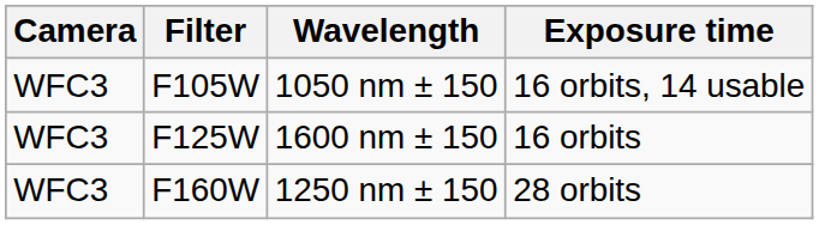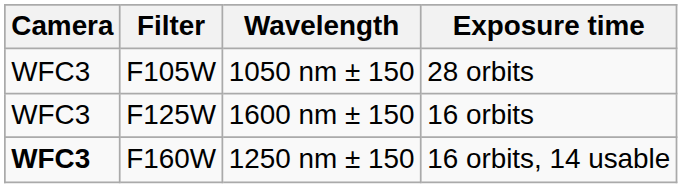F105W | Exposure time: 16 orbits, 14 usable -> 28 orbits
F160W | Camera: normal -> bold
F160W | Exposure time: 28 orbits -> 16 orbits, 14 usable
